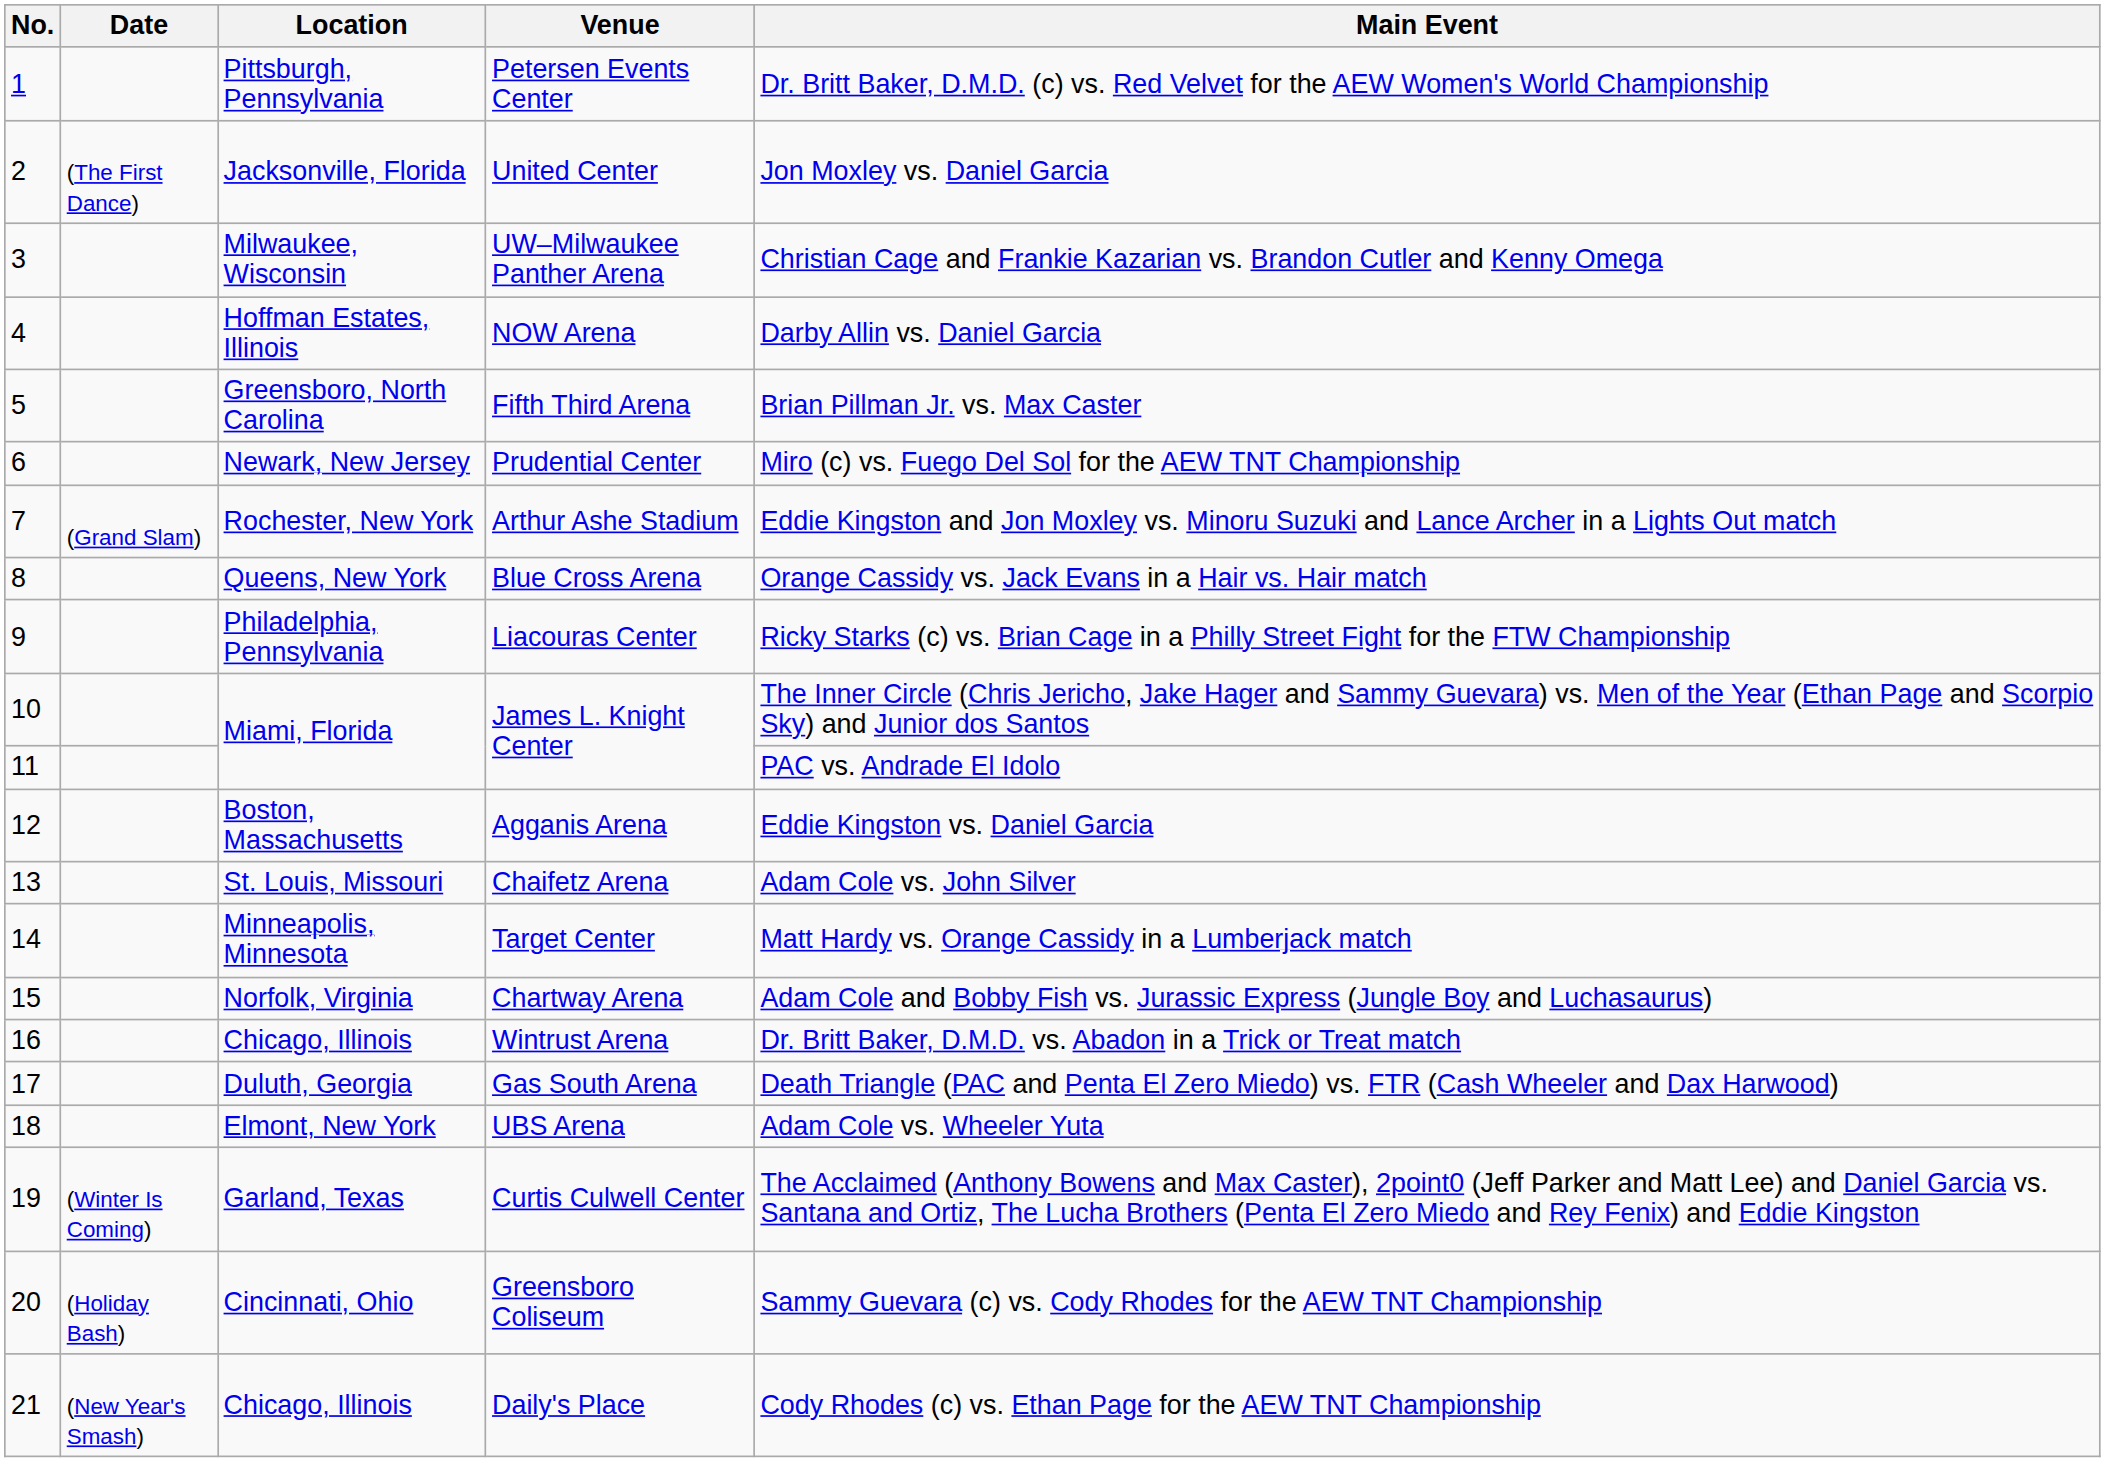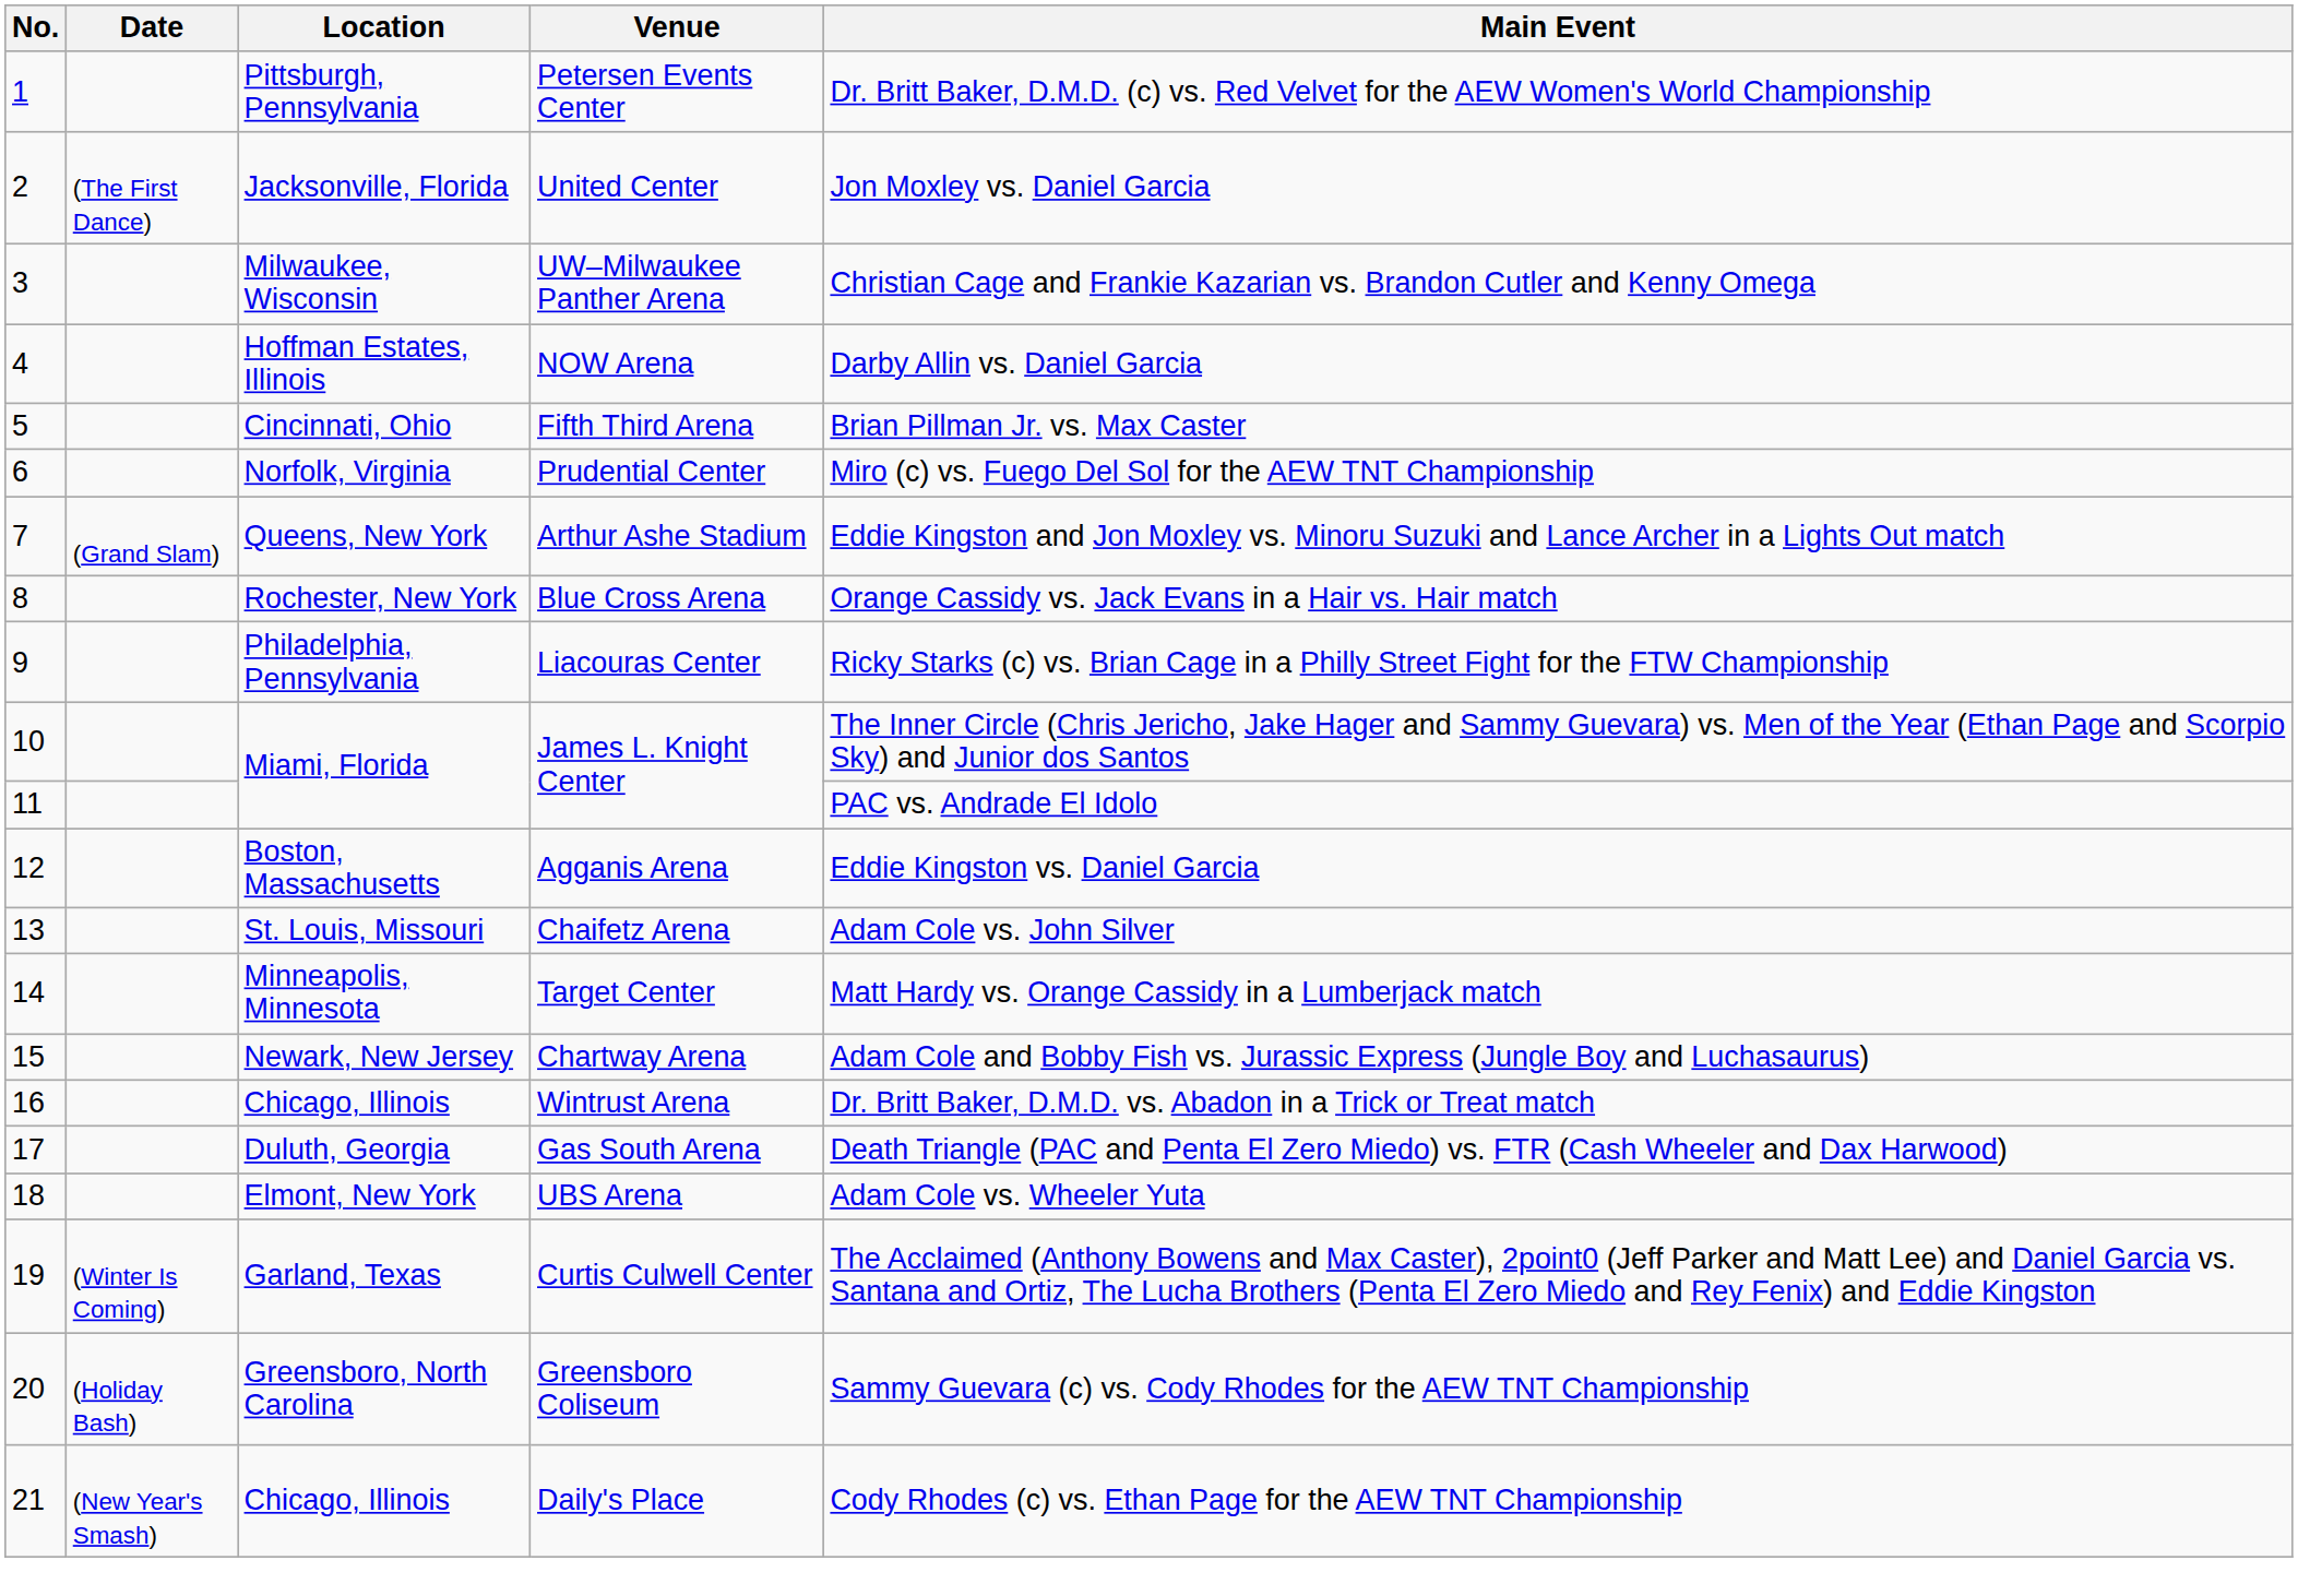Fifth Third Arena | Location: Greensboro, North Carolina -> Cincinnati, Ohio
Prudential Center | Location: Newark, New Jersey -> Norfolk, Virginia
Arthur Ashe Stadium | Location: Rochester, New York -> Queens, New York
Blue Cross Arena | Location: Queens, New York -> Rochester, New York
Chartway Arena | Location: Norfolk, Virginia -> Newark, New Jersey
Greensboro Coliseum | Location: Cincinnati, Ohio -> Greensboro, North Carolina
